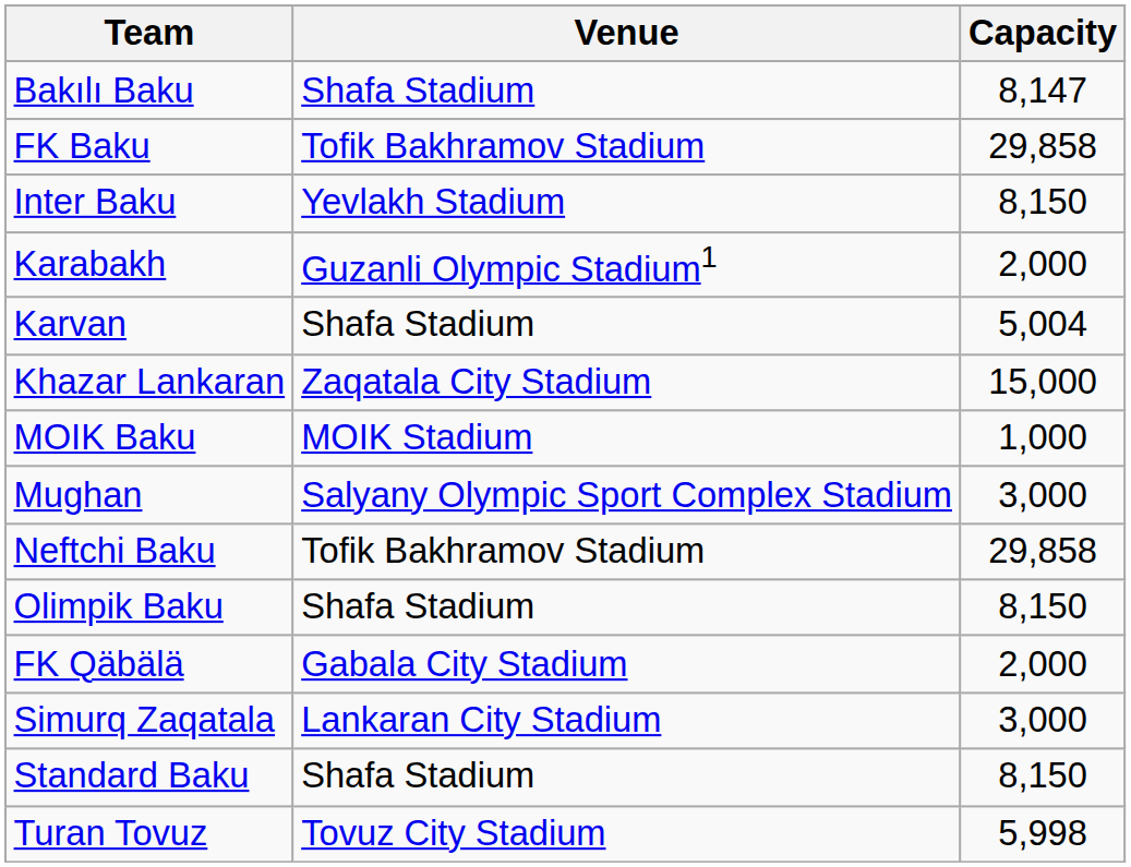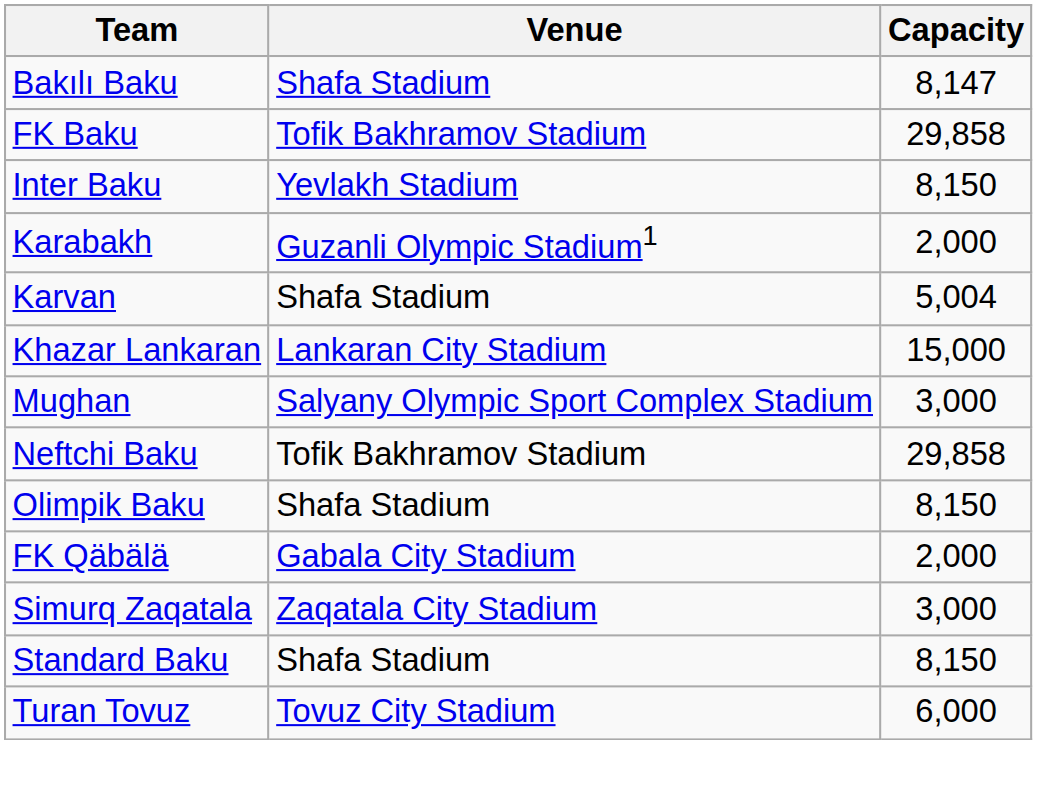Khazar Lankaran | Venue: Zaqatala City Stadium -> Lankaran City Stadium
- row: MOIK Baku | MOIK Stadium | 1,000
Simurq Zaqatala | Venue: Lankaran City Stadium -> Zaqatala City Stadium
Turan Tovuz | Capacity: 5,998 -> 6,000
